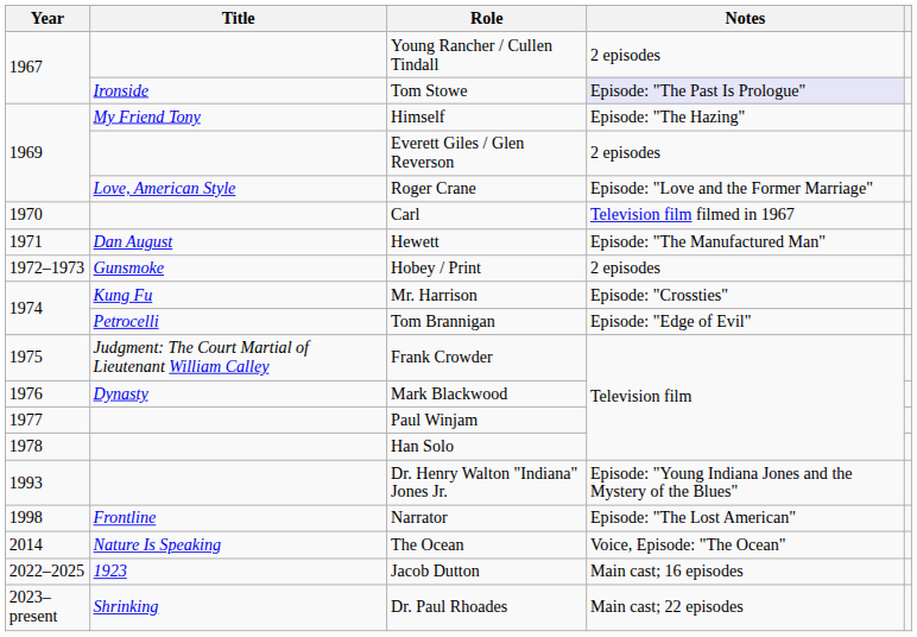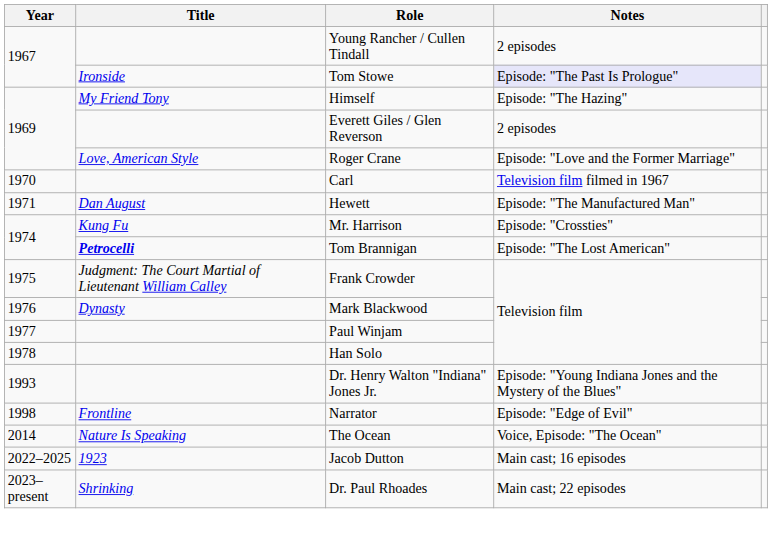- row: 1972–1973 | Gunsmoke | Hobey / Print | 2 episodes
Tom Brannigan | Title: normal -> bold
Tom Brannigan | Notes: Episode: "Edge of Evil" -> Episode: "The Lost American"
Narrator | Notes: Episode: "The Lost American" -> Episode: "Edge of Evil"
